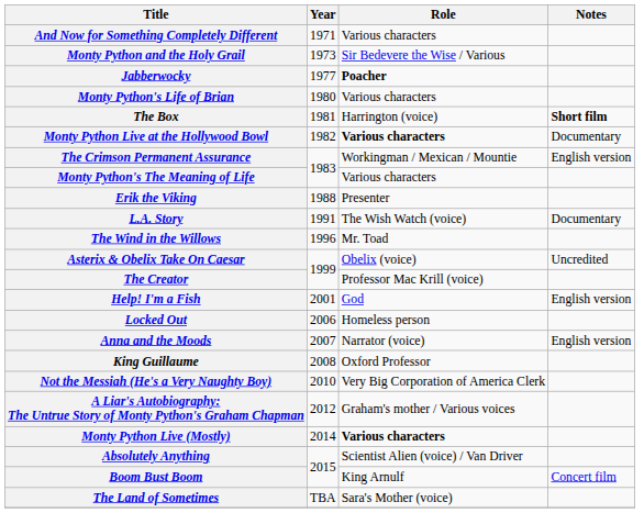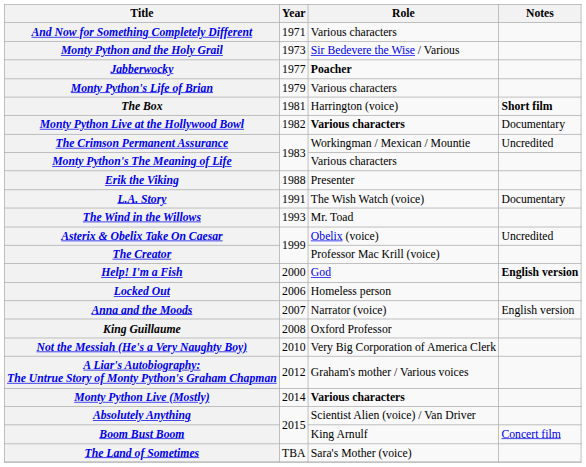Monty Python's Life of Brian | Year: 1980 -> 1979
The Crimson Permanent Assurance | Notes: English version -> Uncredited
The Wind in the Willows | Year: 1996 -> 1993
Help! I'm a Fish | Year: 2001 -> 2000
Help! I'm a Fish | Notes: normal -> bold
